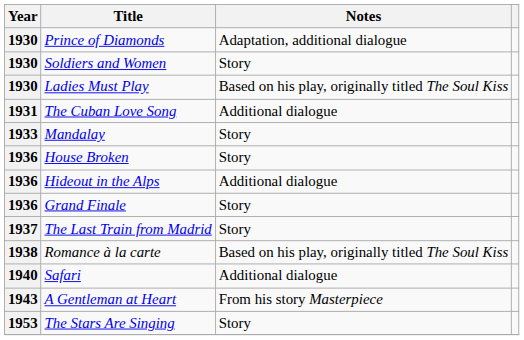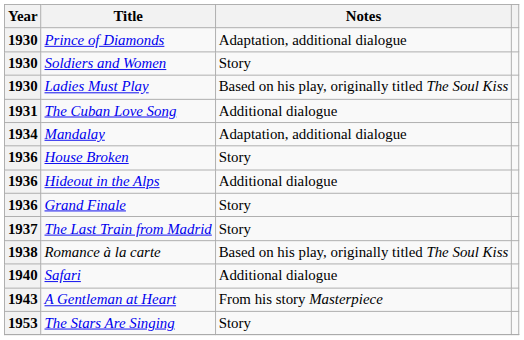Mandalay | Year: 1933 -> 1934
Mandalay | Notes: Story -> Adaptation, additional dialogue
